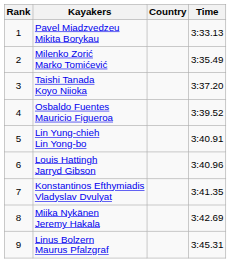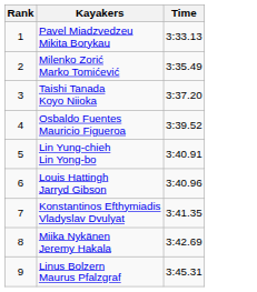- column: Country
